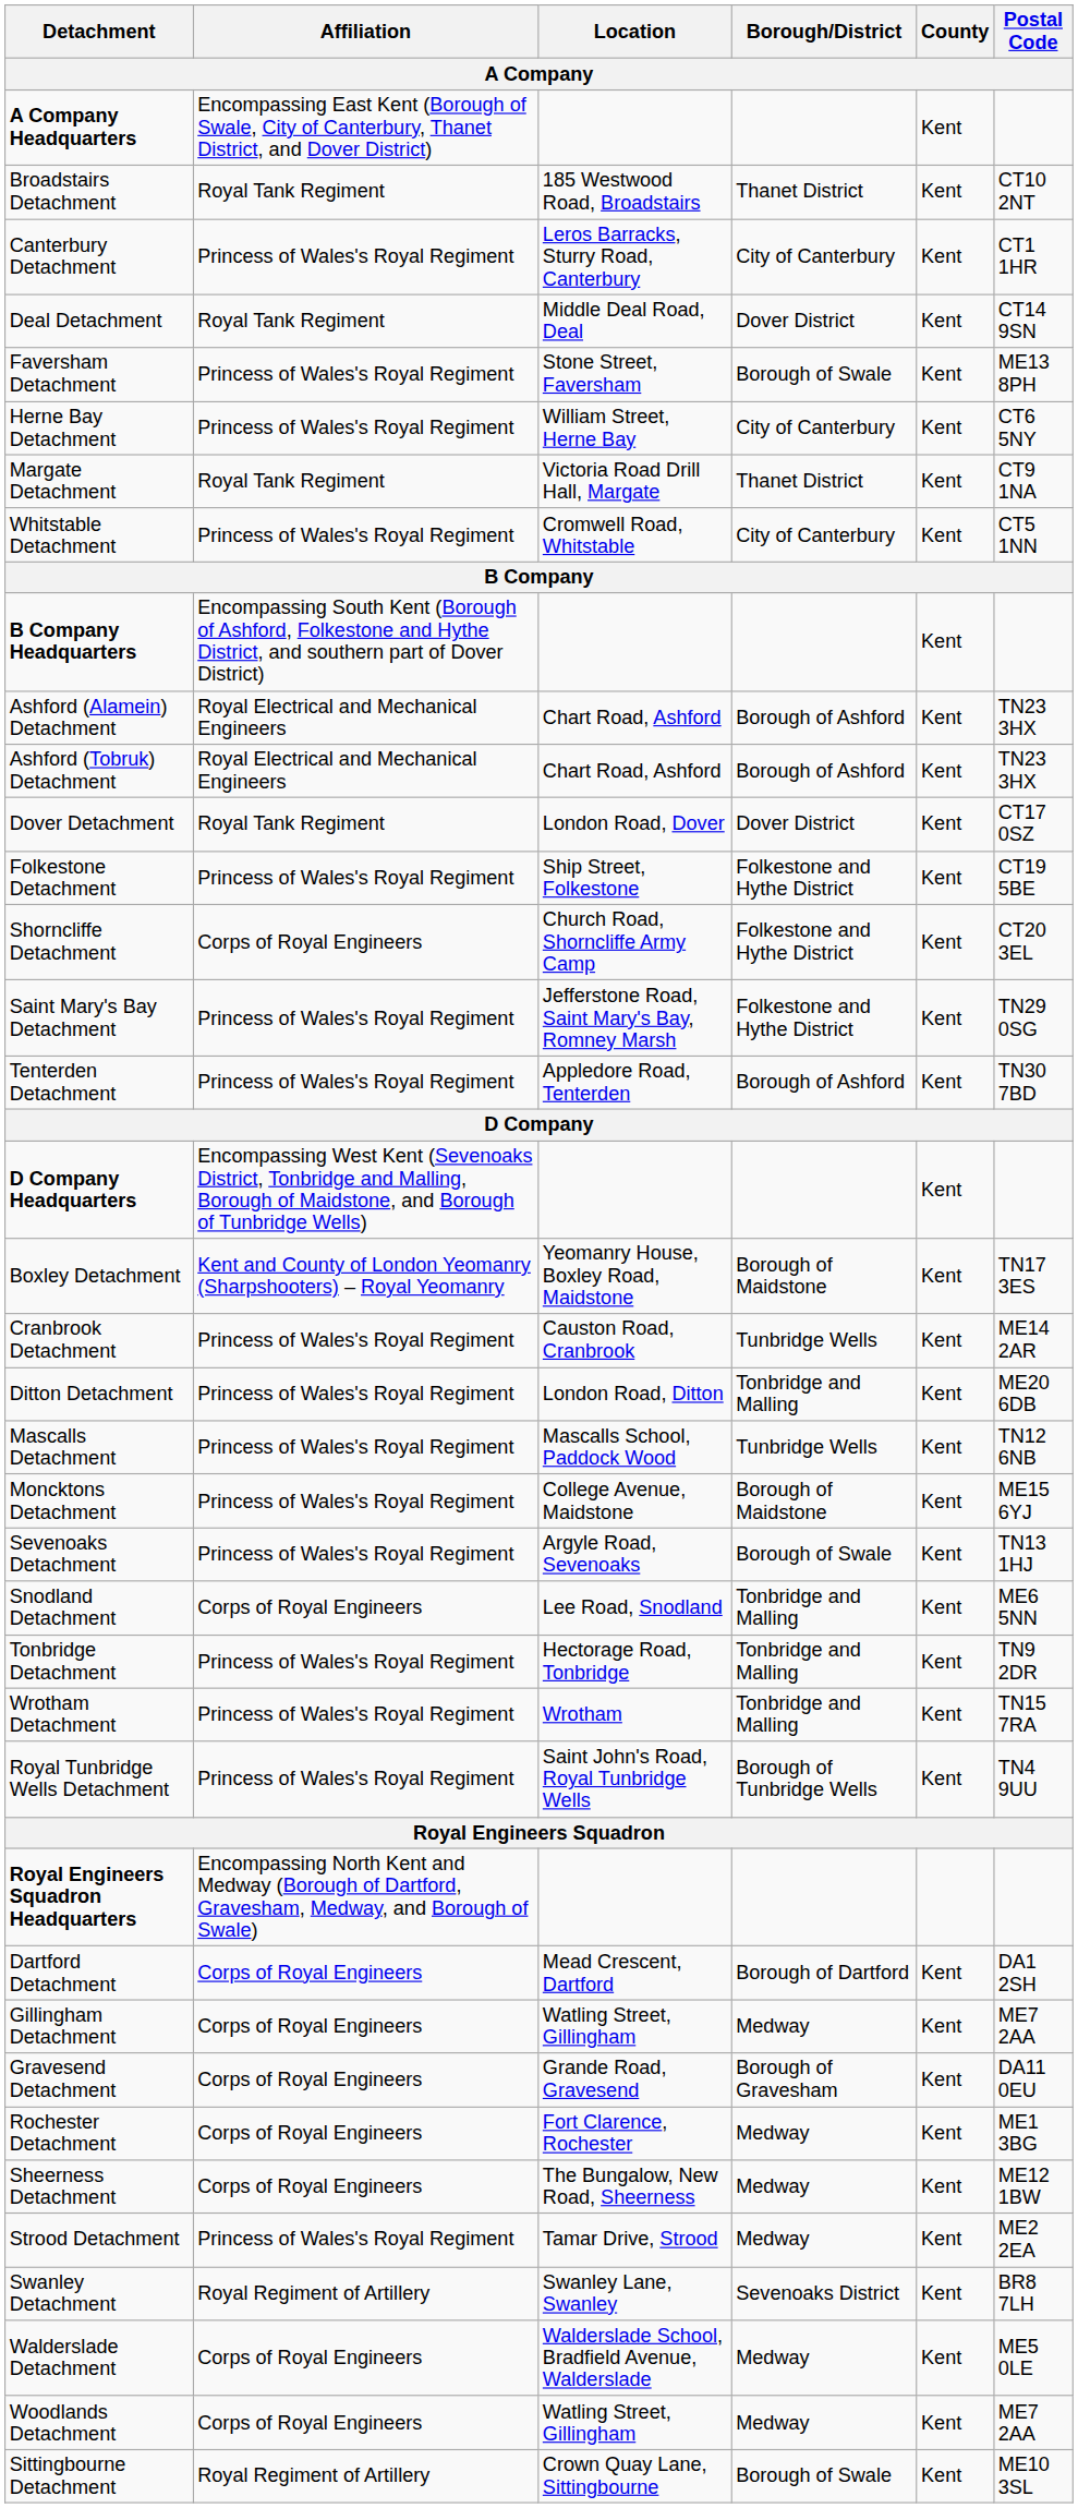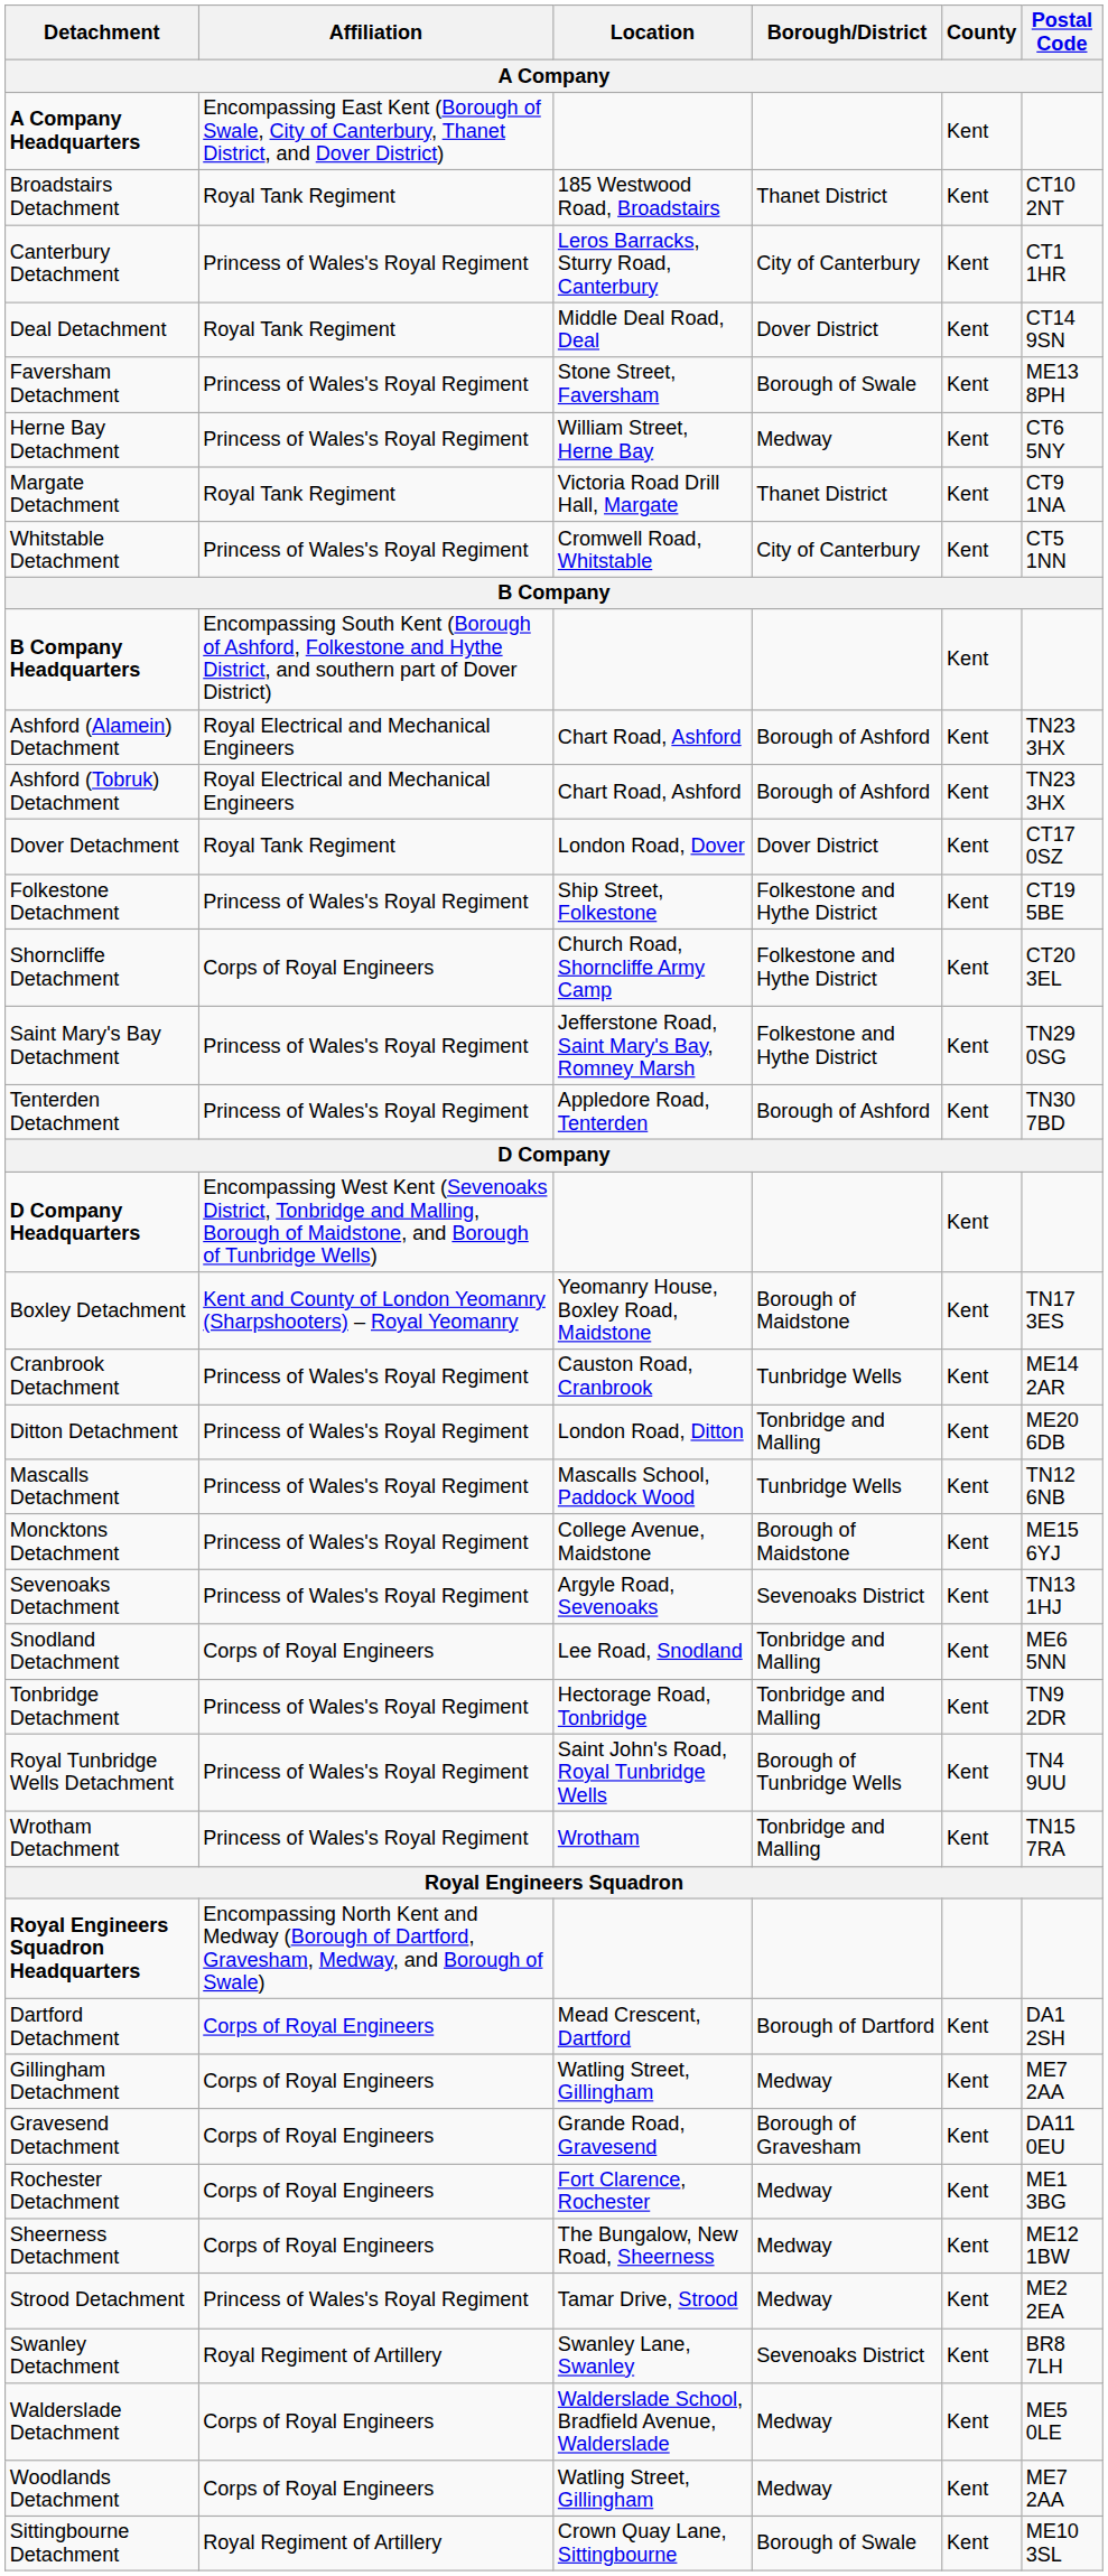Herne Bay Detachment | Borough/District: City of Canterbury -> Medway
Sevenoaks Detachment | Borough/District: Borough of Swale -> Sevenoaks District
rows swapped: Royal Tunbridge Wells Detachment <-> Wrotham Detachment
